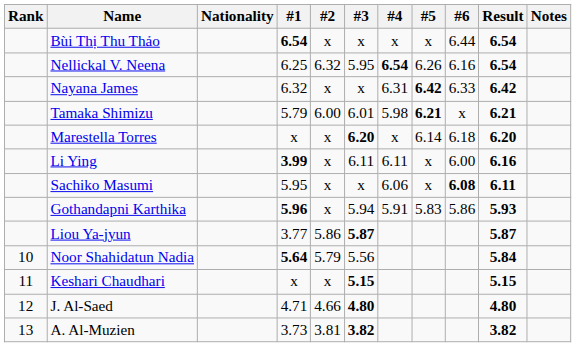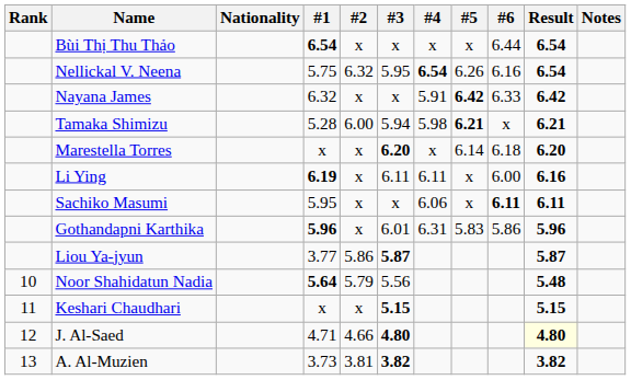Nellickal V. Neena | #1: 6.25 -> 5.75
Nayana James | #4: 6.31 -> 5.91
Tamaka Shimizu | #1: 5.79 -> 5.28
Tamaka Shimizu | #3: 6.01 -> 5.94
Li Ying | #1: 3.99 -> 6.19
Sachiko Masumi | #6: 6.08 -> 6.11
Gothandapni Karthika | #3: 5.94 -> 6.01
Gothandapni Karthika | #4: 5.91 -> 6.31
Gothandapni Karthika | Result: 5.93 -> 5.96
Noor Shahidatun Nadia | Result: 5.84 -> 5.48
J. Al-Saed | Result: no background -> lightyellow background
